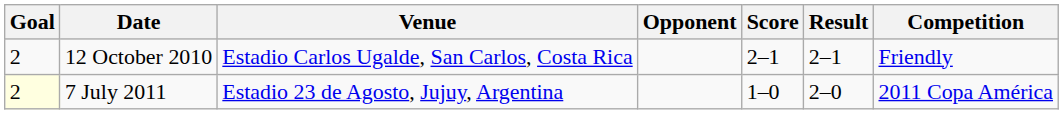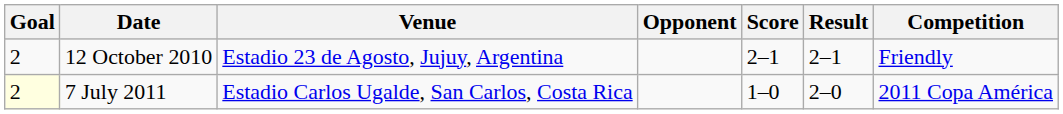12 October 2010 | Venue: Estadio Carlos Ugalde, San Carlos, Costa Rica -> Estadio 23 de Agosto, Jujuy, Argentina
7 July 2011 | Venue: Estadio 23 de Agosto, Jujuy, Argentina -> Estadio Carlos Ugalde, San Carlos, Costa Rica
